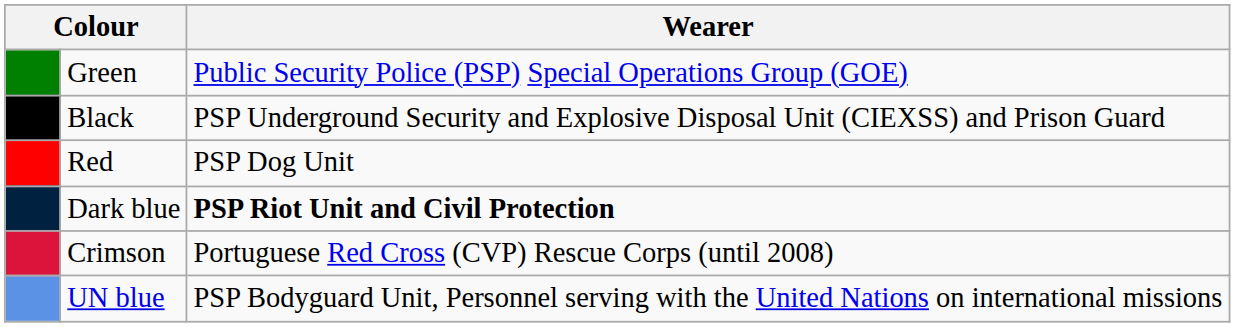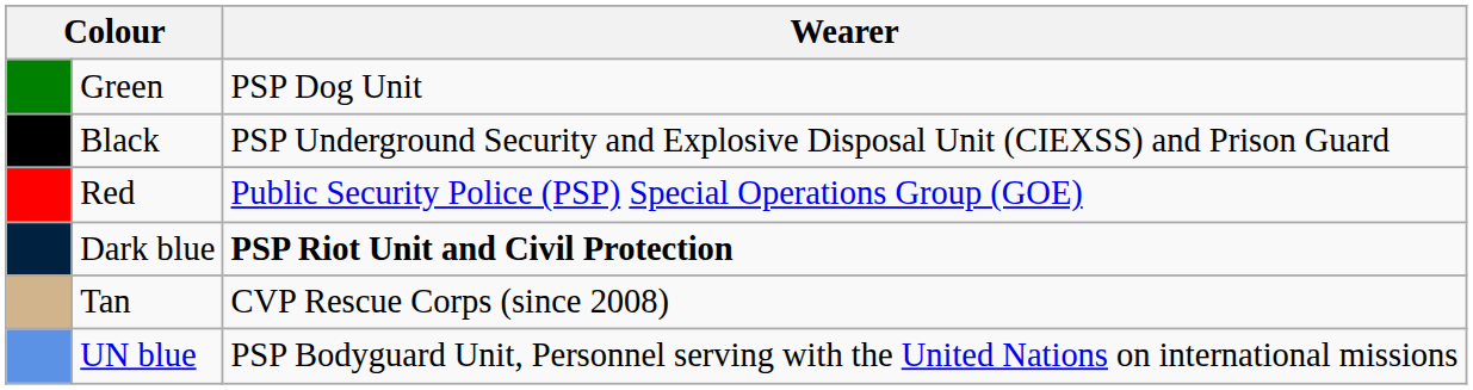Green | Wearer: Public Security Police (PSP) Special Operations Group (GOE) -> PSP Dog Unit
Red | Wearer: PSP Dog Unit -> Public Security Police (PSP) Special Operations Group (GOE)
- row: Crimson | Portuguese Red Cross (CVP) Rescue Corps (until 2008)
+ row: Tan | CVP Rescue Corps (since 2008)
